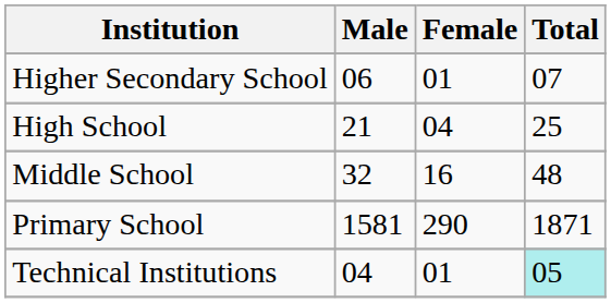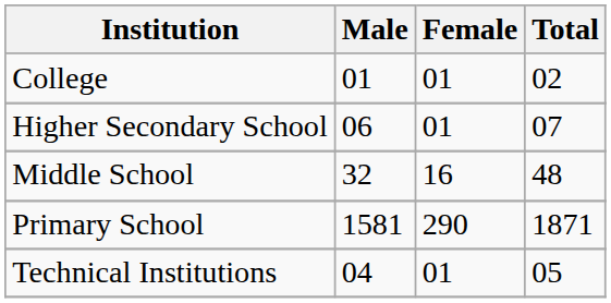+ row: College | 01 | 01 | 02
- row: High School | 21 | 04 | 25
Technical Institutions | Total: paleturquoise background -> no background
